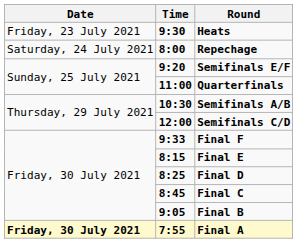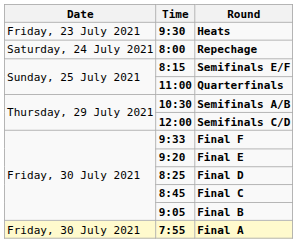Semifinals E/F | Time: 9:20 -> 8:15
Final E | Time: 8:15 -> 9:20
Final A | Date: bold -> normal
